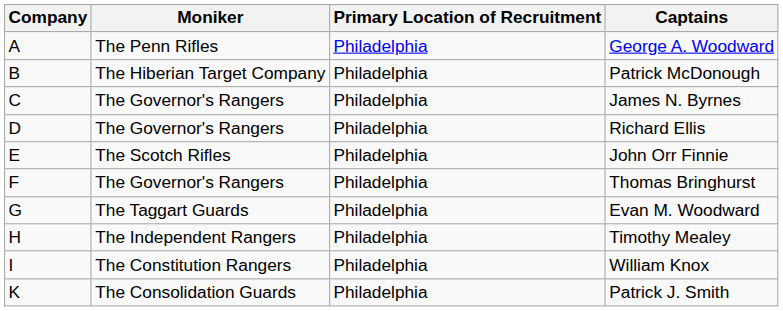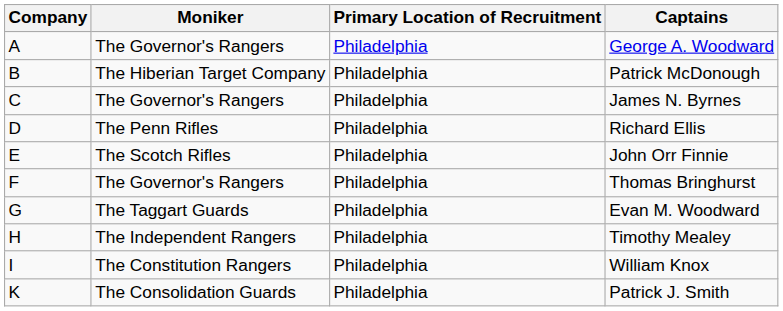George A. Woodward | Moniker: The Penn Rifles -> The Governor's Rangers
Richard Ellis | Moniker: The Governor's Rangers -> The Penn Rifles
